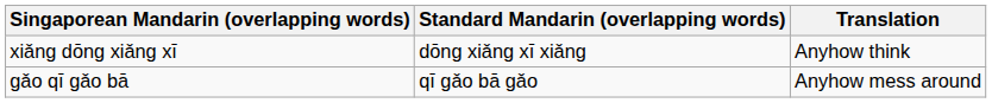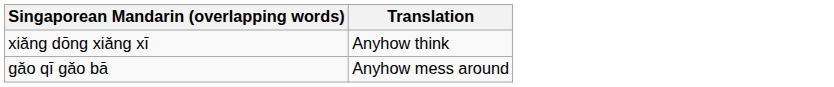- column: Standard Mandarin (overlapping words) | dōng xiǎng xī xiǎng | qī gǎo bā gǎo
